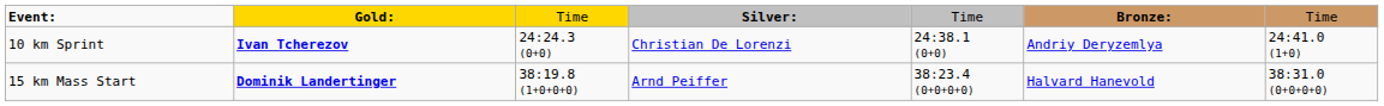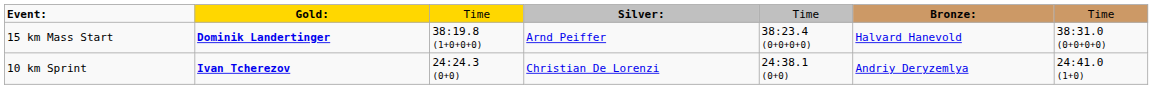rows swapped: 10 km Sprint <-> 15 km Mass Start
